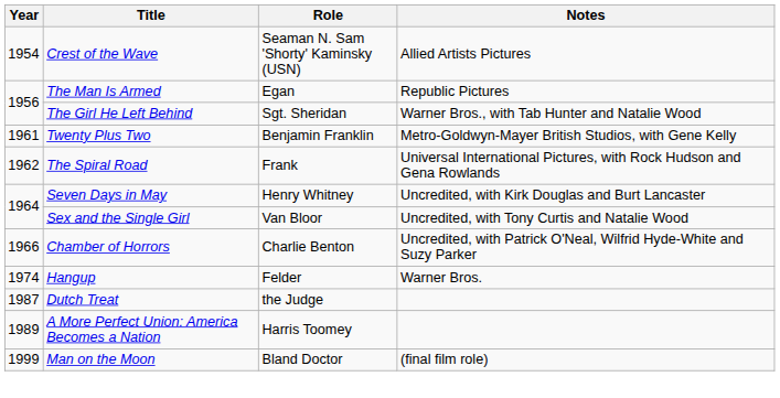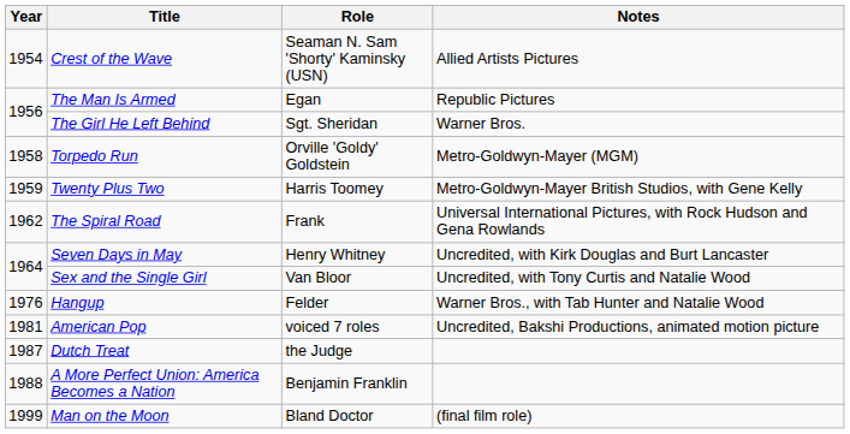The Girl He Left Behind | Notes: Warner Bros., with Tab Hunter and Natalie Wood -> Warner Bros.
+ row: 1958 | Torpedo Run | Orville 'Goldy' Goldstein | Metro-Goldwyn-Mayer (MGM)
Twenty Plus Two | Year: 1961 -> 1959
Twenty Plus Two | Role: Benjamin Franklin -> Harris Toomey
- row: 1966 | Chamber of Horrors | Charlie Benton | Uncredited, with Patrick O'Neal, Wilfrid Hyde-White and Suzy Parker
Hangup | Year: 1974 -> 1976
Hangup | Notes: Warner Bros. -> Warner Bros., with Tab Hunter and Natalie Wood
+ row: 1981 | American Pop | voiced 7 roles | Uncredited, Bakshi Productions, animated motion picture
A More Perfect Union: America Becomes a Nation | Year: 1989 -> 1988
A More Perfect Union: America Becomes a Nation | Role: Harris Toomey -> Benjamin Franklin
